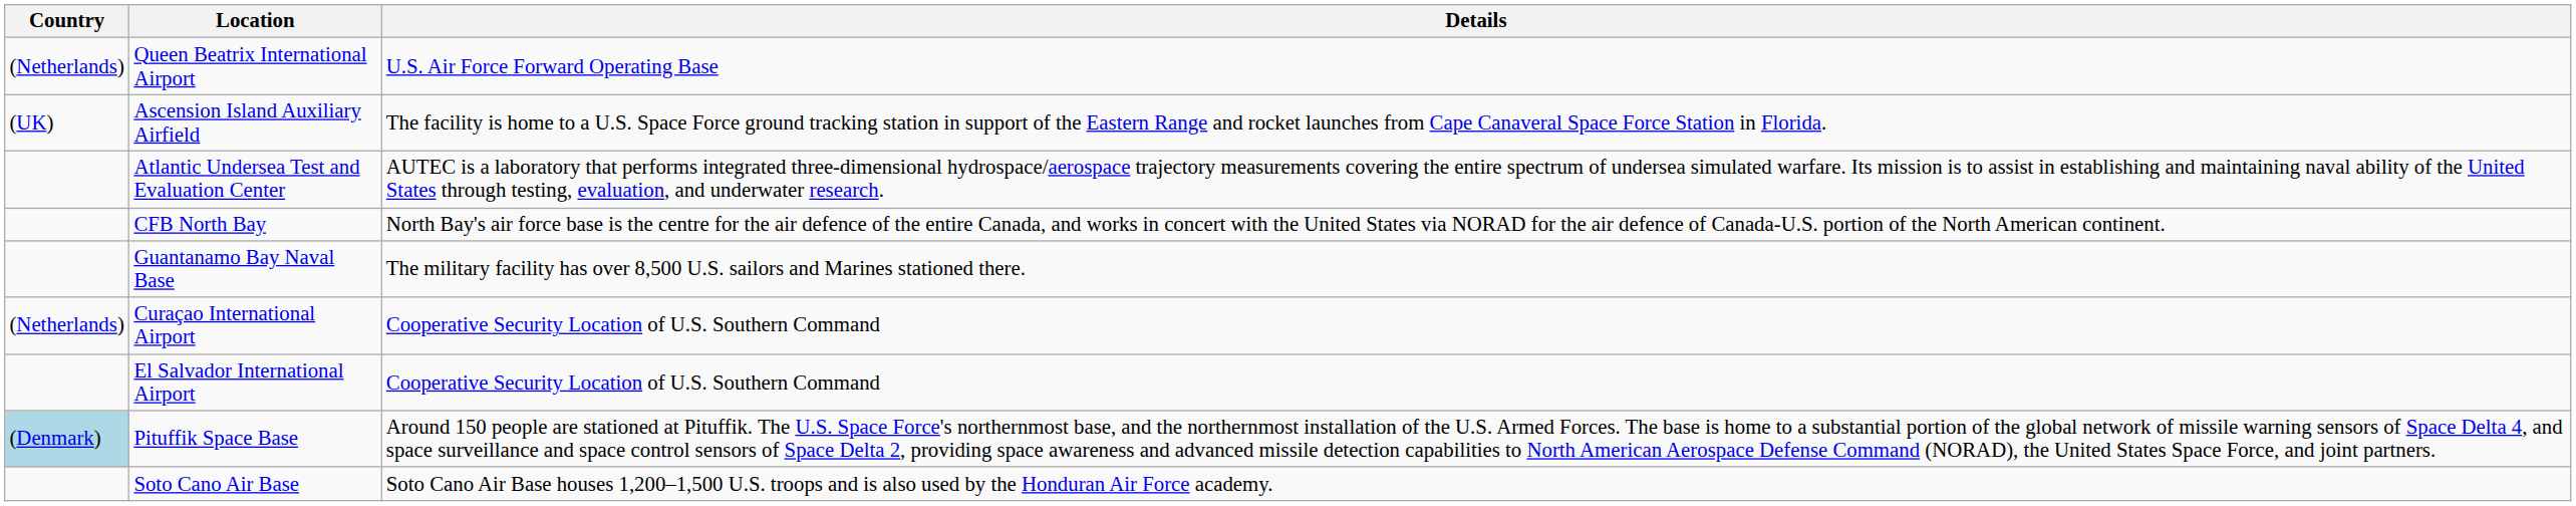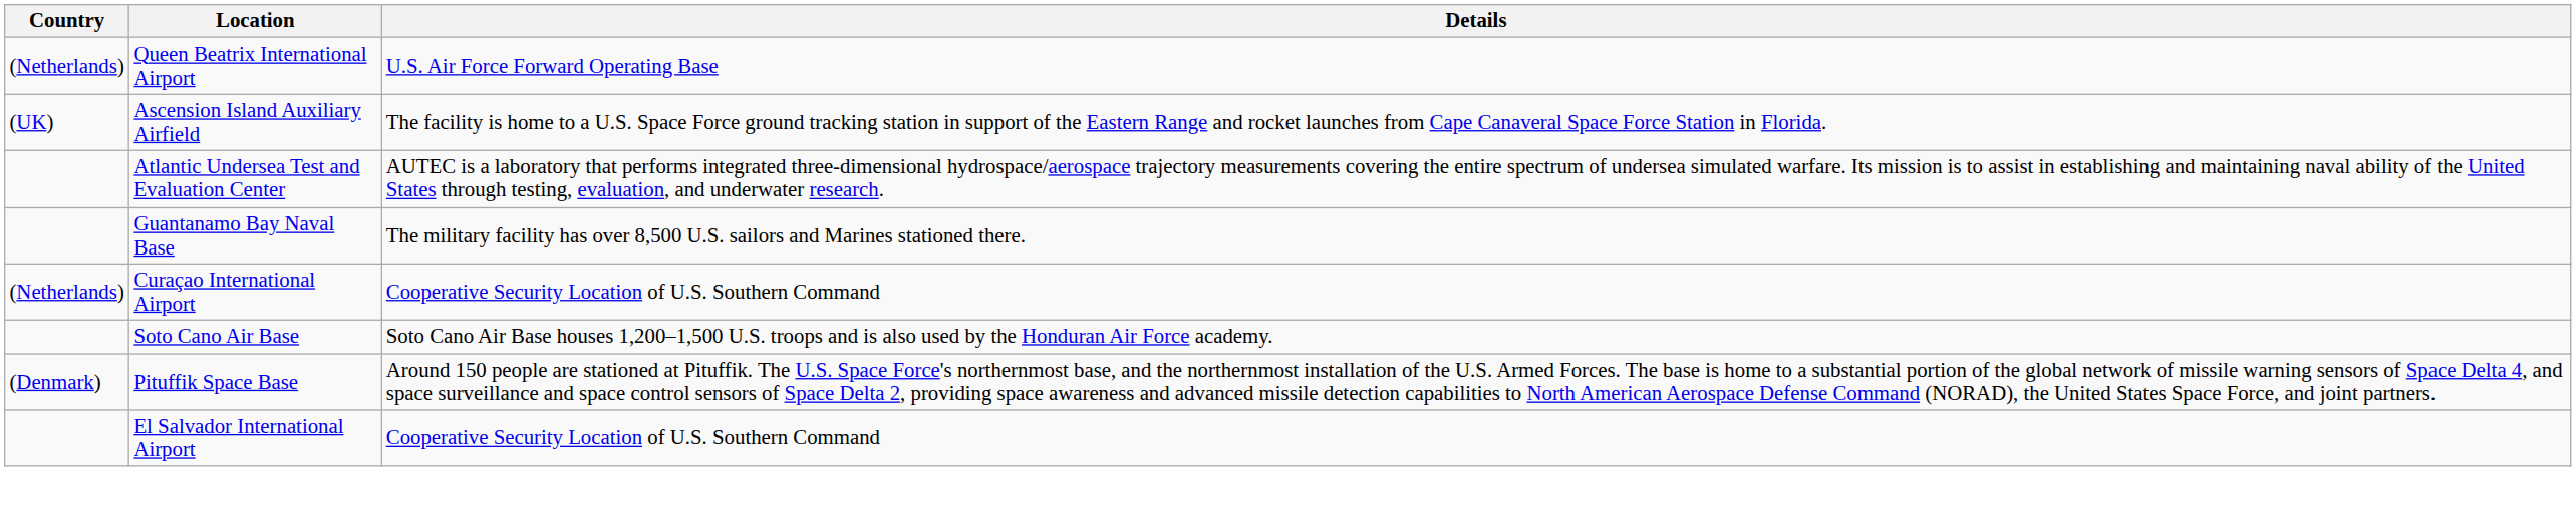- row: CFB North Bay | North Bay's air force base is the centre for the air defence of the entire Canada, and works in concert with the United States via NORAD for the air defence of Canada-U.S. portion of the North American continent.
rows swapped: El Salvador International Airport <-> Soto Cano Air Base
Pituffik Space Base | Country: lightblue background -> no background
